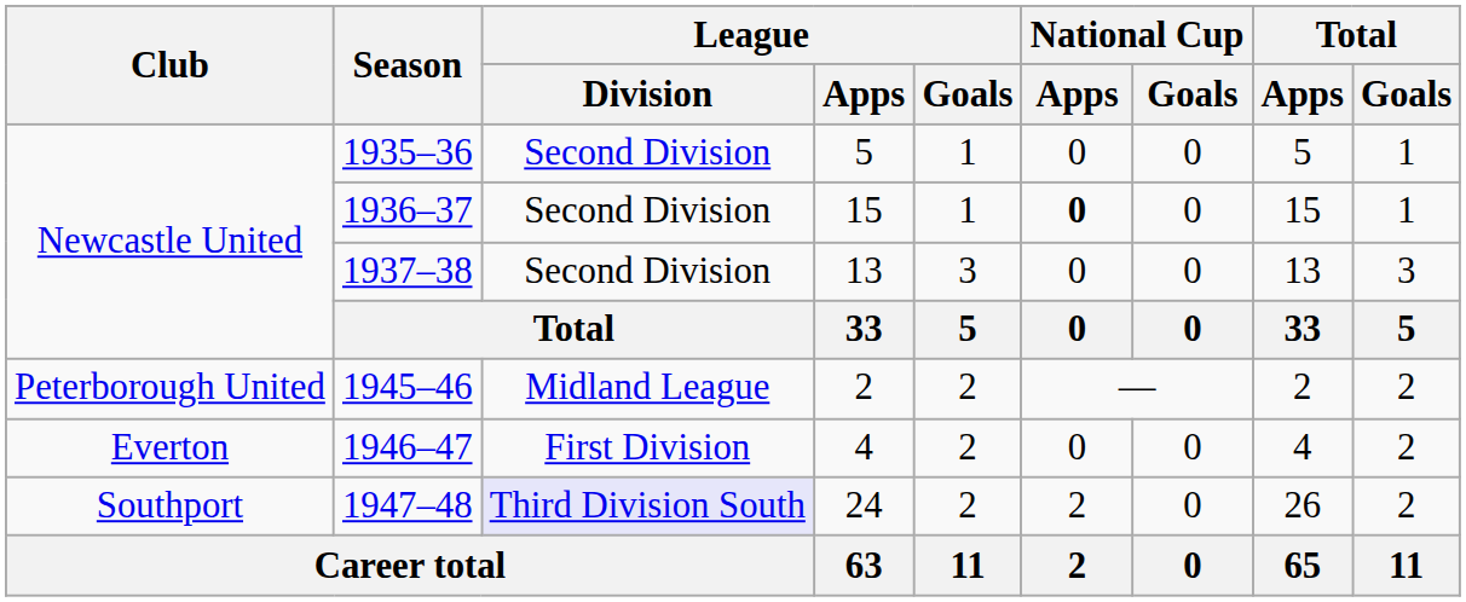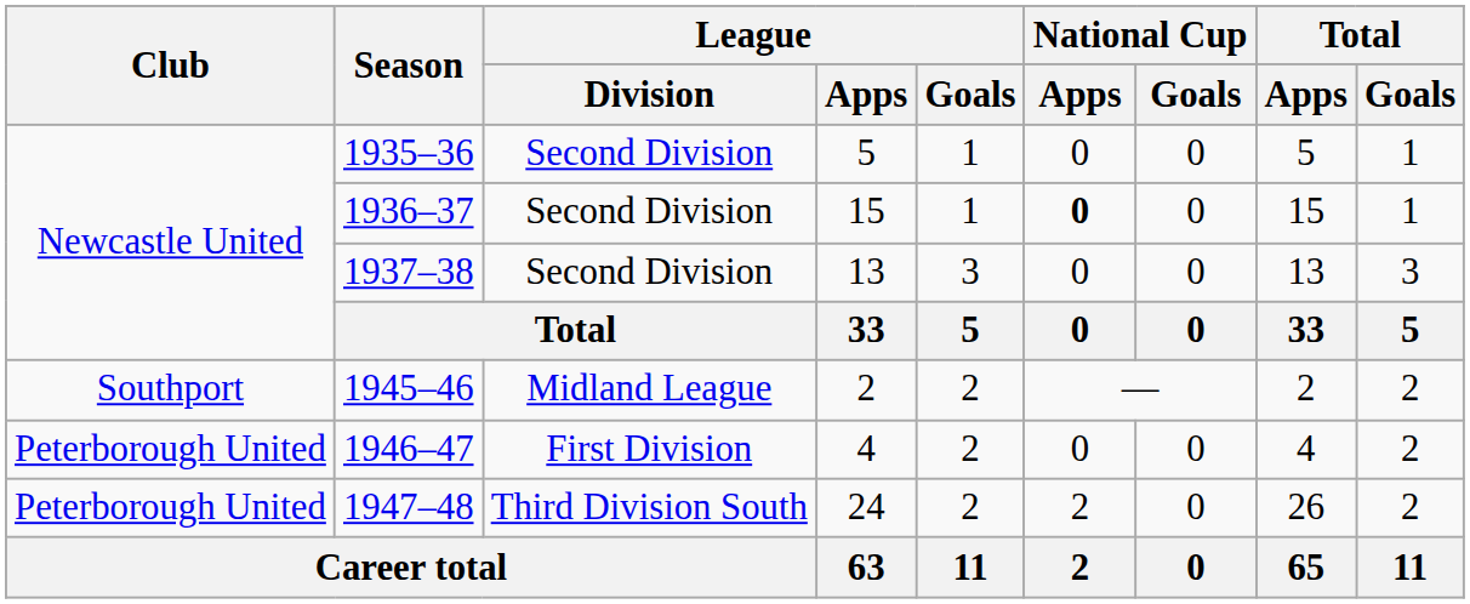1945–46 | Club: Peterborough United -> Southport
1946–47 | Club: Everton -> Peterborough United
1947–48 | Club: Southport -> Peterborough United
1947–48 | League / Division: lavender background -> no background
